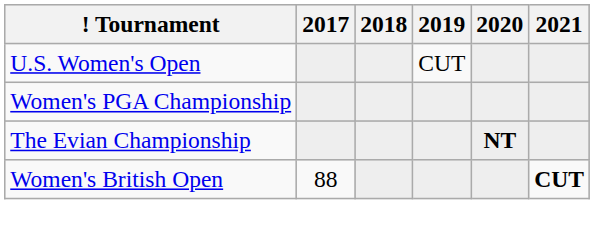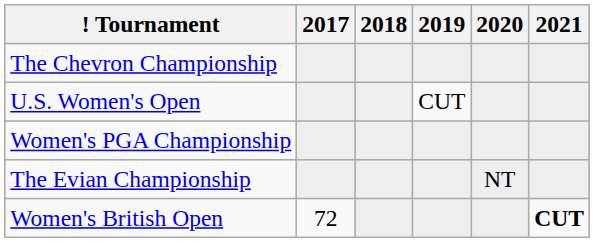+ row: The Chevron Championship
The Evian Championship | 2020: bold -> normal
Women's British Open | 2017: 88 -> 72
